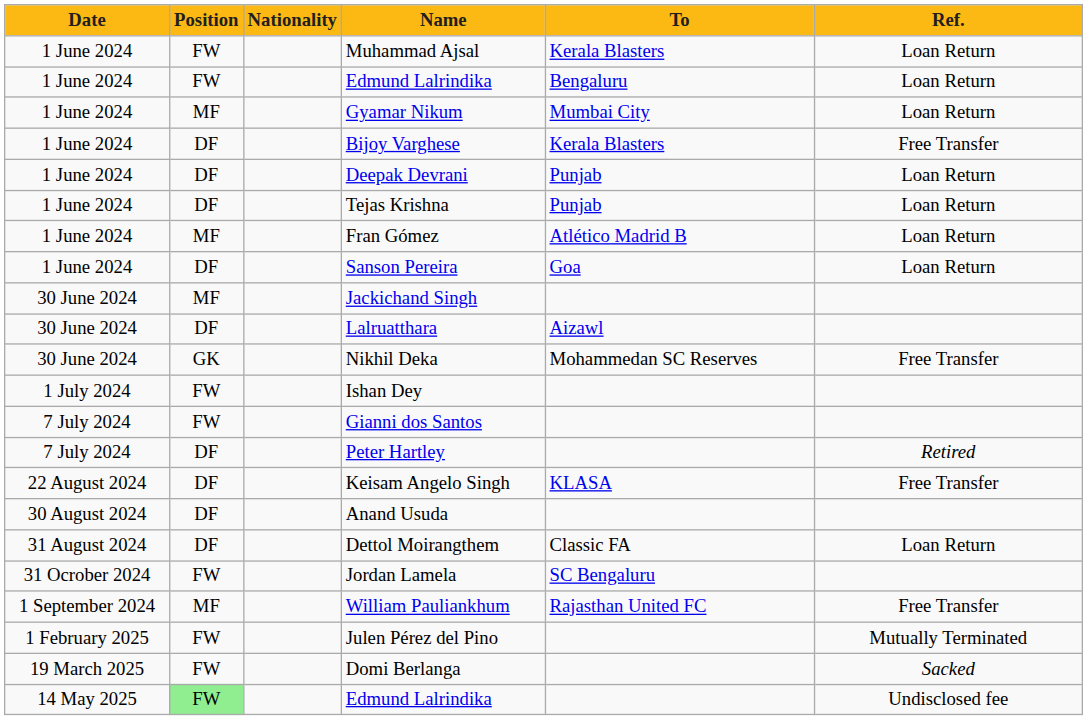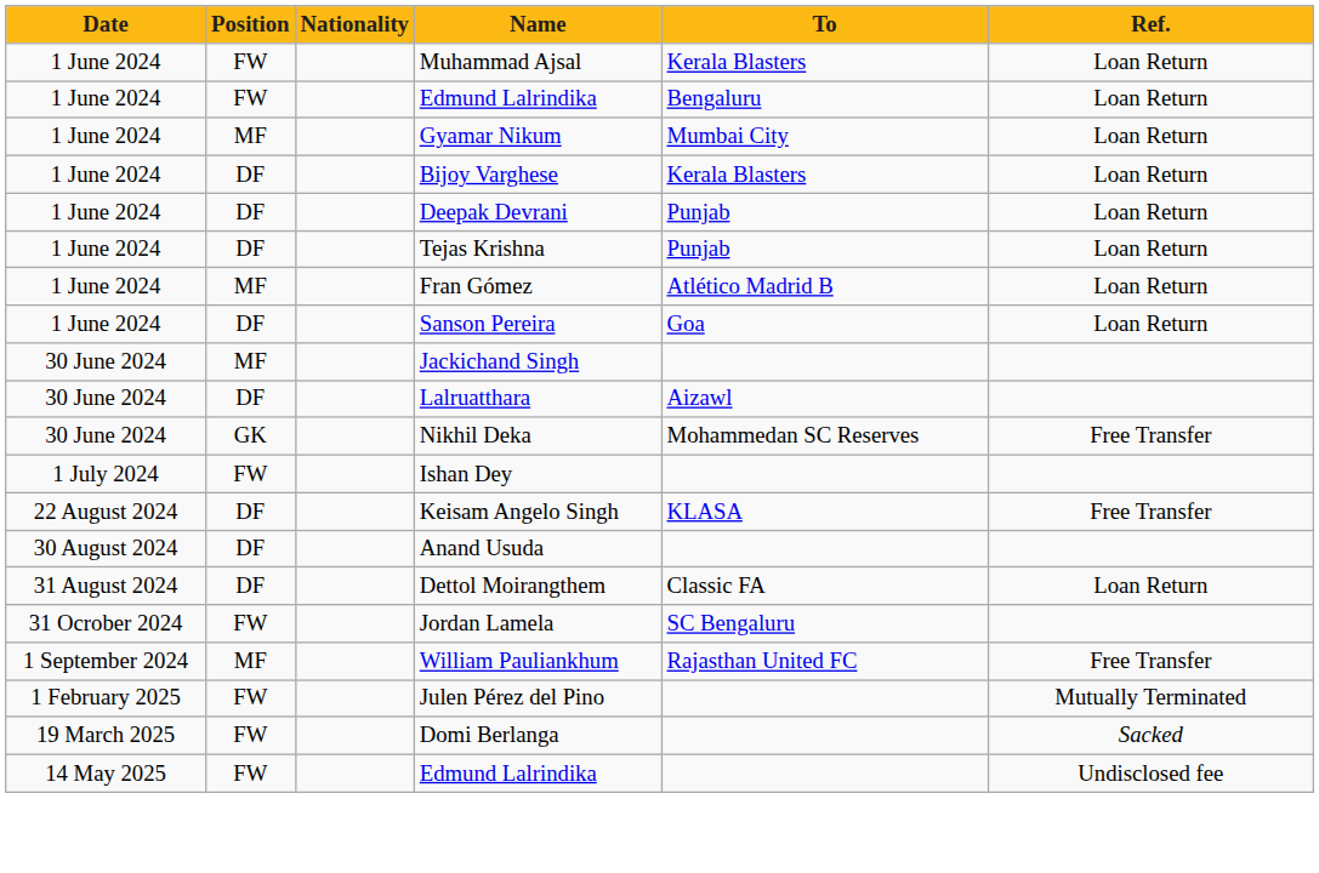Bijoy Varghese | Ref.: Free Transfer -> Loan Return
- row: 7 July 2024 | FW | Gianni dos Santos
- row: 7 July 2024 | DF | Peter Hartley | Retired
14 May 2025 / Edmund Lalrindika | Position: lightgreen background -> no background
